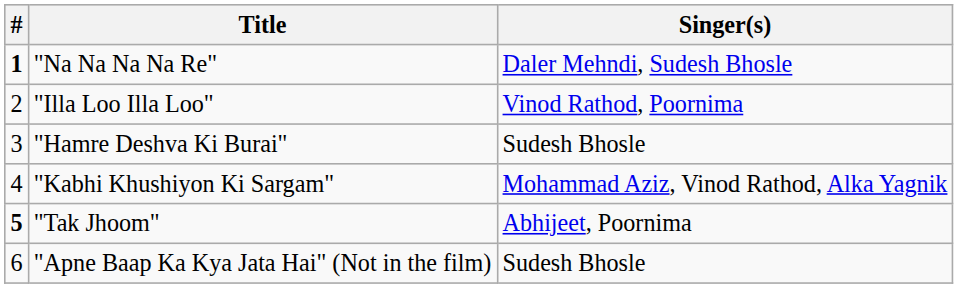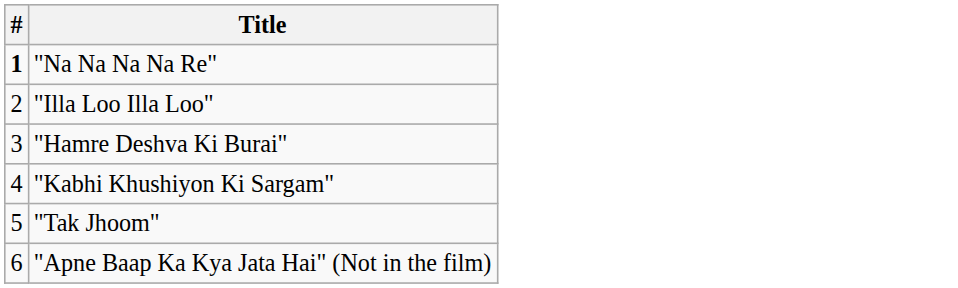- column: Singer(s) | Daler Mehndi, Sudesh Bhosle | Vinod Rathod, Poornima | Sudesh Bhosle | Mohammad Aziz, Vinod Rathod, Alka Yagnik | Abhijeet, Poornima | Sudesh Bhosle
"Tak Jhoom" | #: bold -> normal
